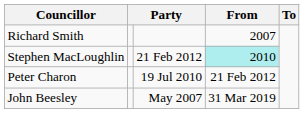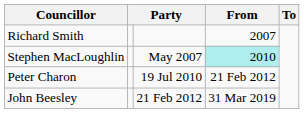Stephen MacLoughlin | column 3: 21 Feb 2012 -> May 2007
John Beesley | column 3: May 2007 -> 21 Feb 2012
